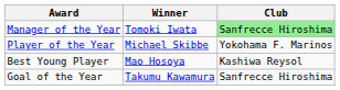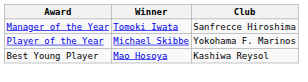Manager of the Year | Club: lightgreen background -> no background
- row: Goal of the Year | Takumu Kawamura | Sanfrecce Hiroshima
